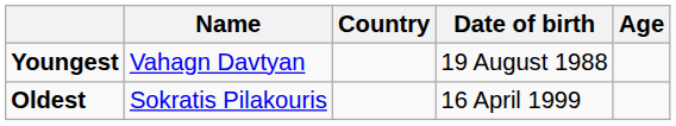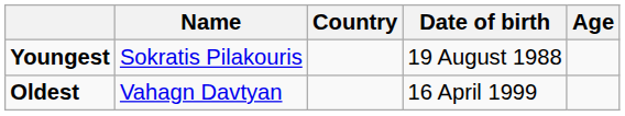Youngest | Name: Vahagn Davtyan -> Sokratis Pilakouris
Oldest | Name: Sokratis Pilakouris -> Vahagn Davtyan
